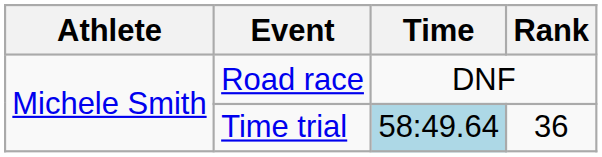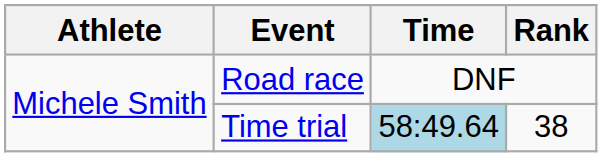Time trial | Rank: 36 -> 38
